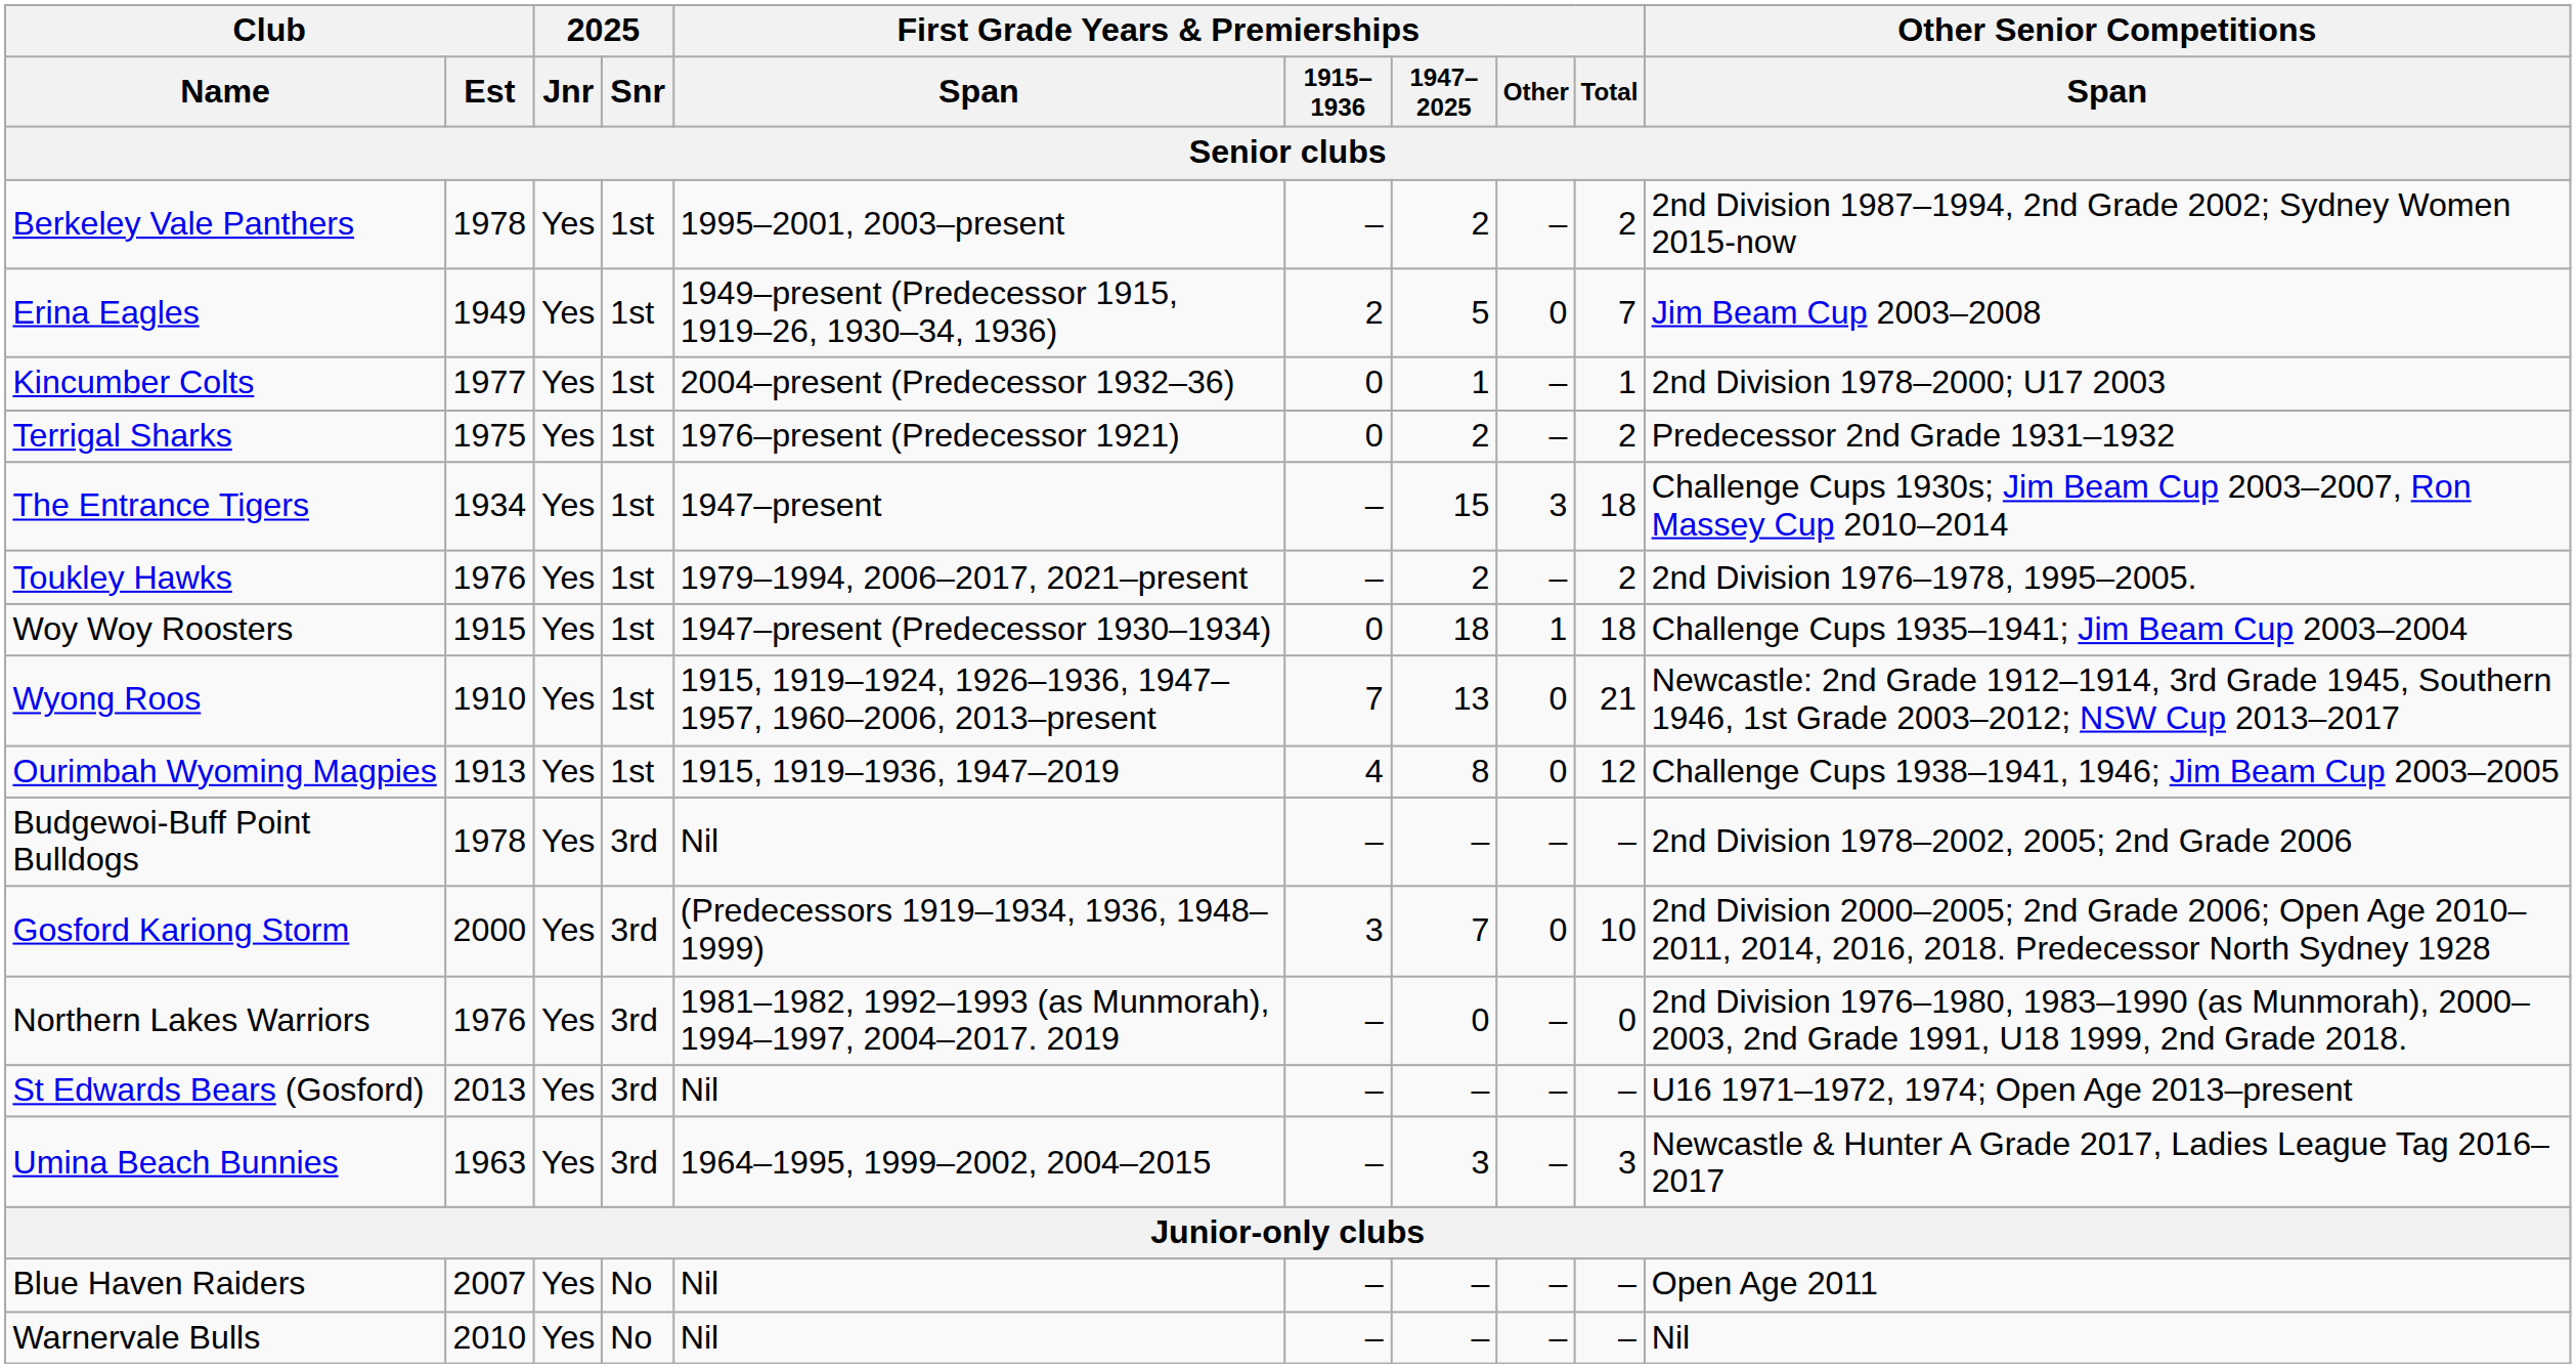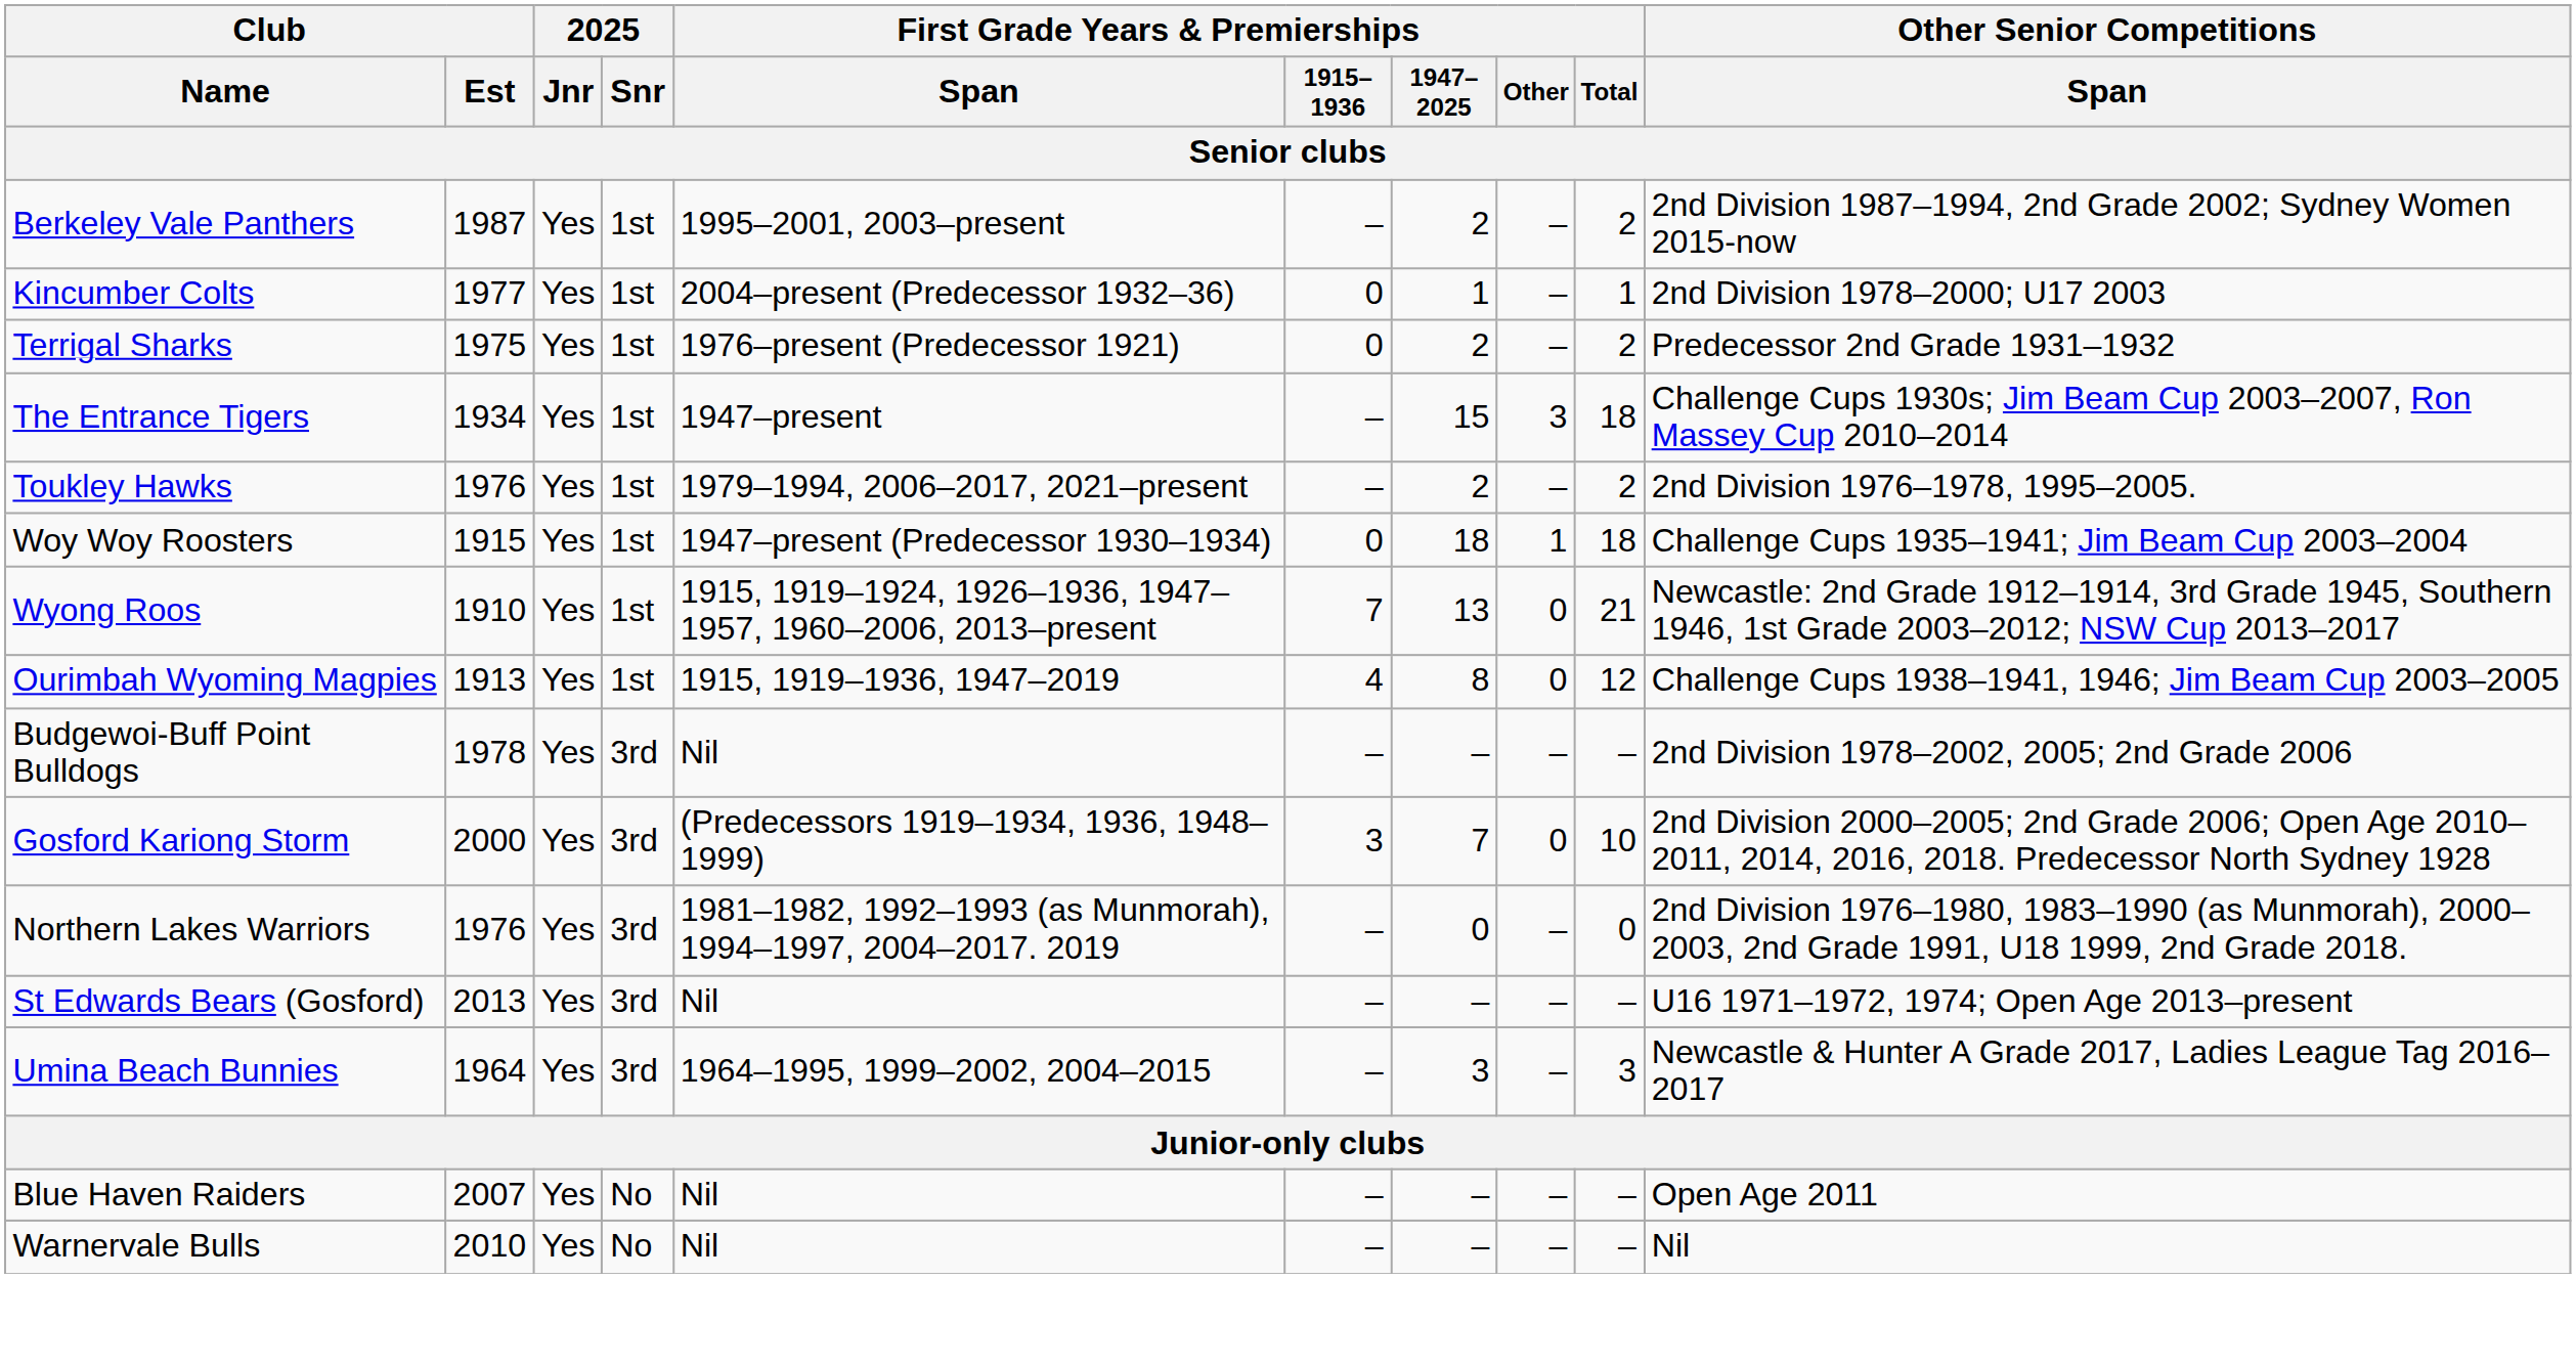Berkeley Vale Panthers | Club / Est: 1978 -> 1987
- row: Erina Eagles | 1949 | Yes | 1st | 1949–present (Predecessor 1915, 1919–26, 1930–34, 1936) | 2 | 5 | 0 | 7 | Jim Beam Cup 2003–2008
Umina Beach Bunnies | Club / Est: 1963 -> 1964
